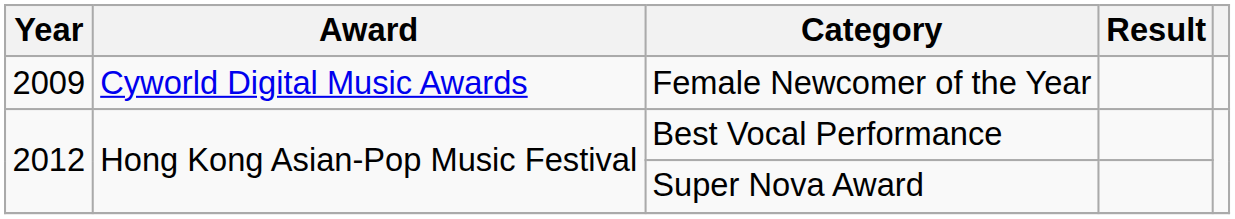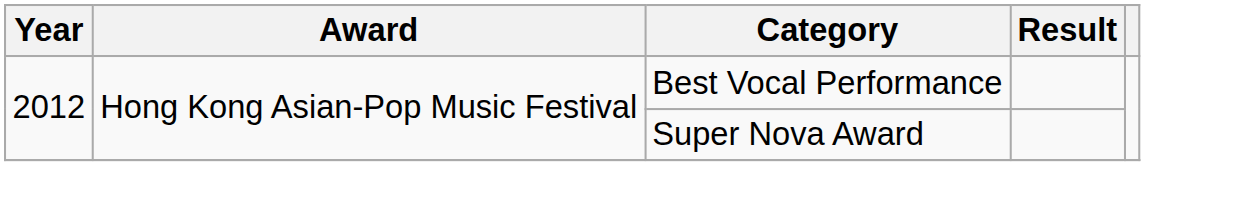- row: 2009 | Cyworld Digital Music Awards | Female Newcomer of the Year
